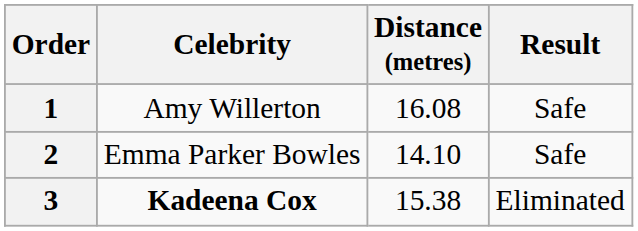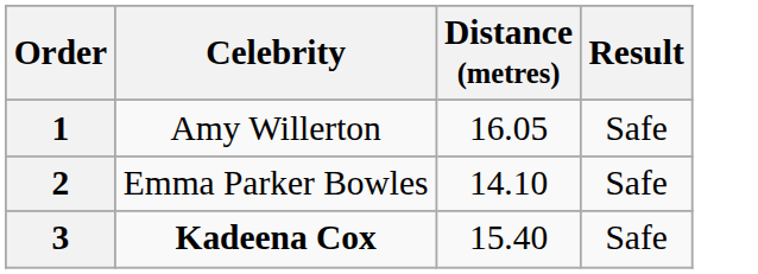1 | Distance (metres): 16.08 -> 16.05
3 | Distance (metres): 15.38 -> 15.40
3 | Result: Eliminated -> Safe
